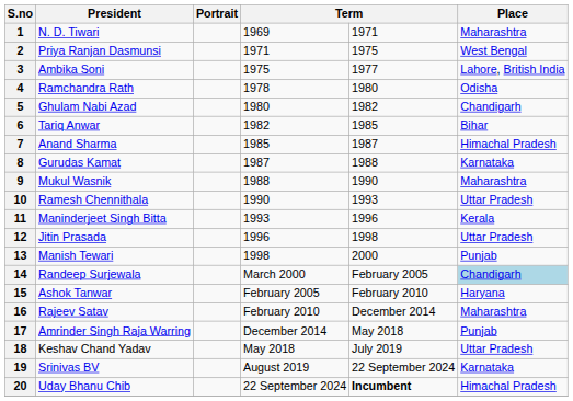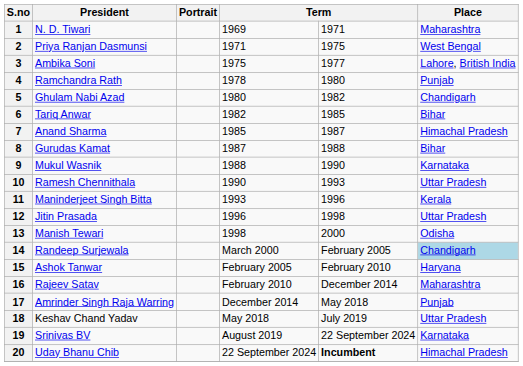4 | Place: Odisha -> Punjab
8 | Place: Karnataka -> Bihar
9 | Place: Maharashtra -> Karnataka
13 | Place: Punjab -> Odisha
